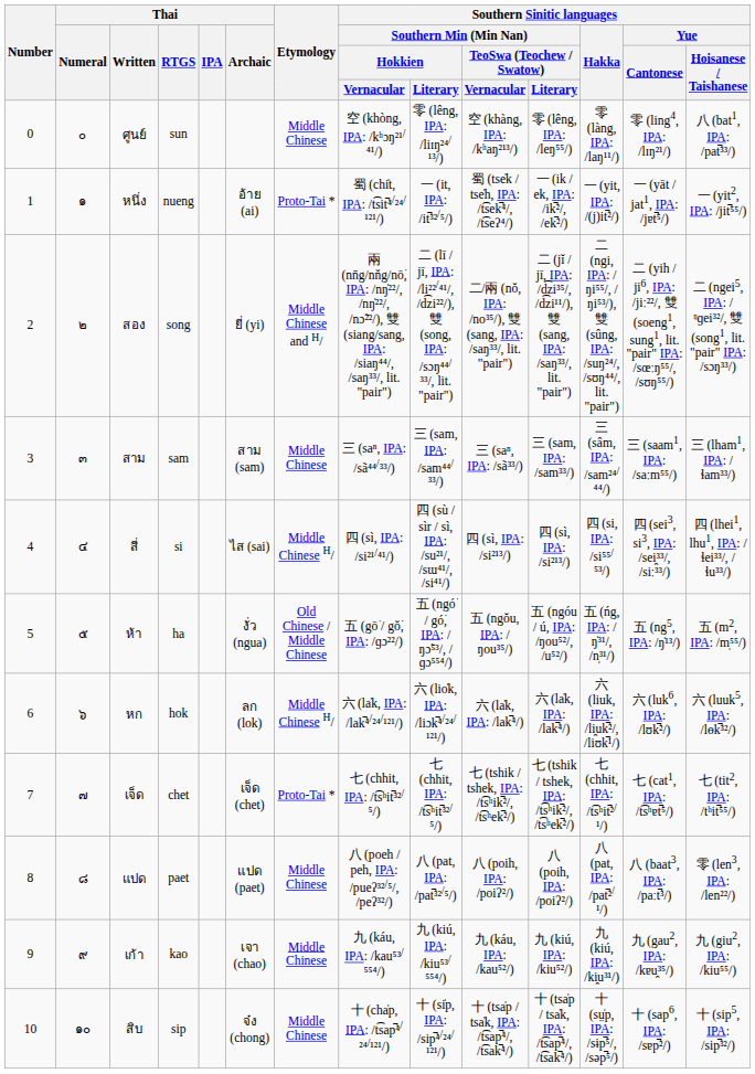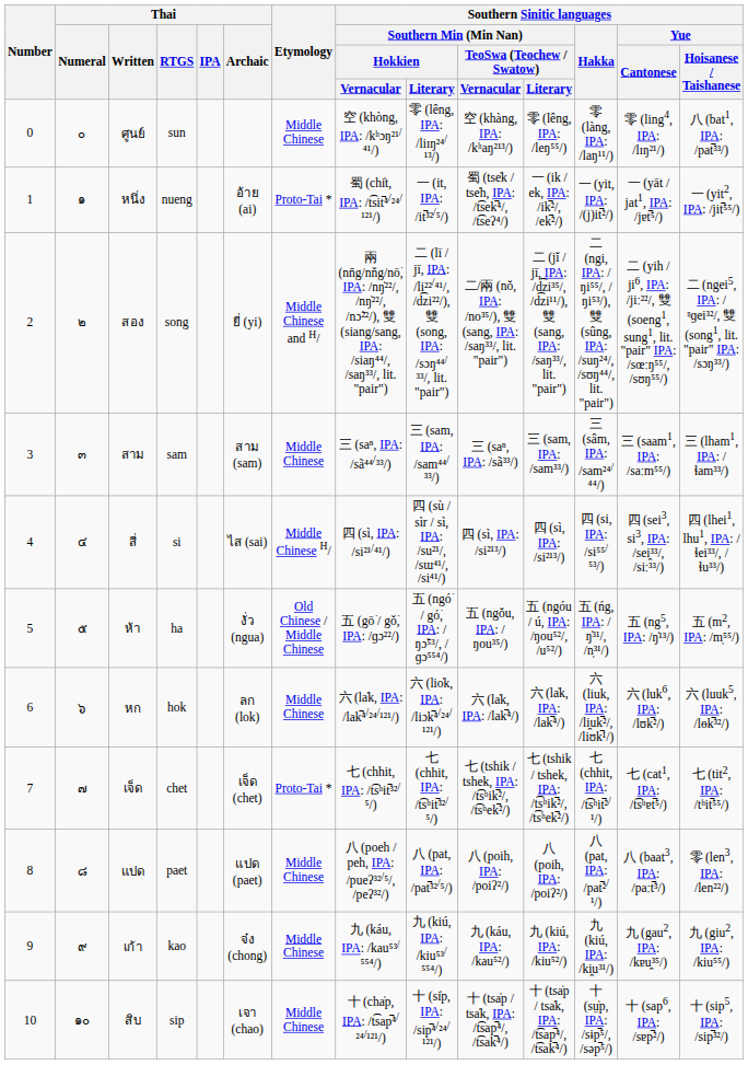หก | Etymology: Middle Chinese H/ -> Middle Chinese
เก้า | Thai / Archaic: เจา (chao) -> จ๋ง (chong)
สิบ | Thai / Archaic: จ๋ง (chong) -> เจา (chao)
